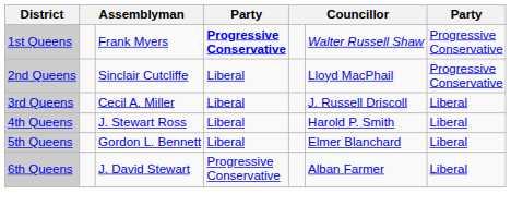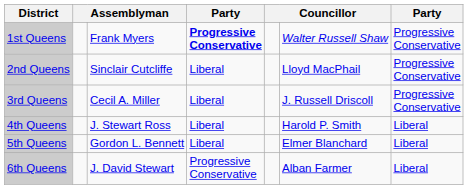3rd Queens | column 7: Liberal -> Progressive Conservative
